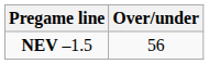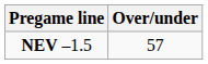NEV –1.5 | Over/under: 56 -> 57
